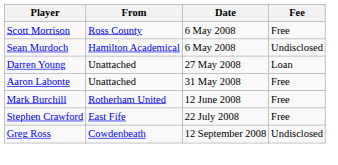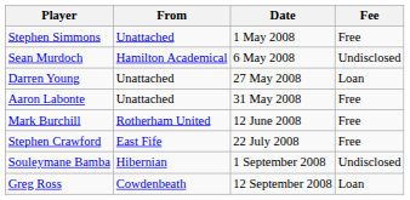+ row: Stephen Simmons | Unattached | 1 May 2008 | Free
- row: Scott Morrison | Ross County | 6 May 2008 | Free
+ row: Souleymane Bamba | Hibernian | 1 September 2008 | Undisclosed
Greg Ross | Fee: Undisclosed -> Loan
